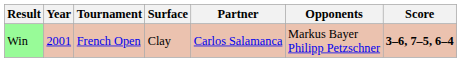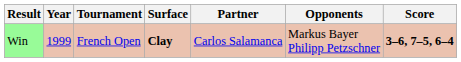Win | Year: 2001 -> 1999
Win | Surface: normal -> bold
